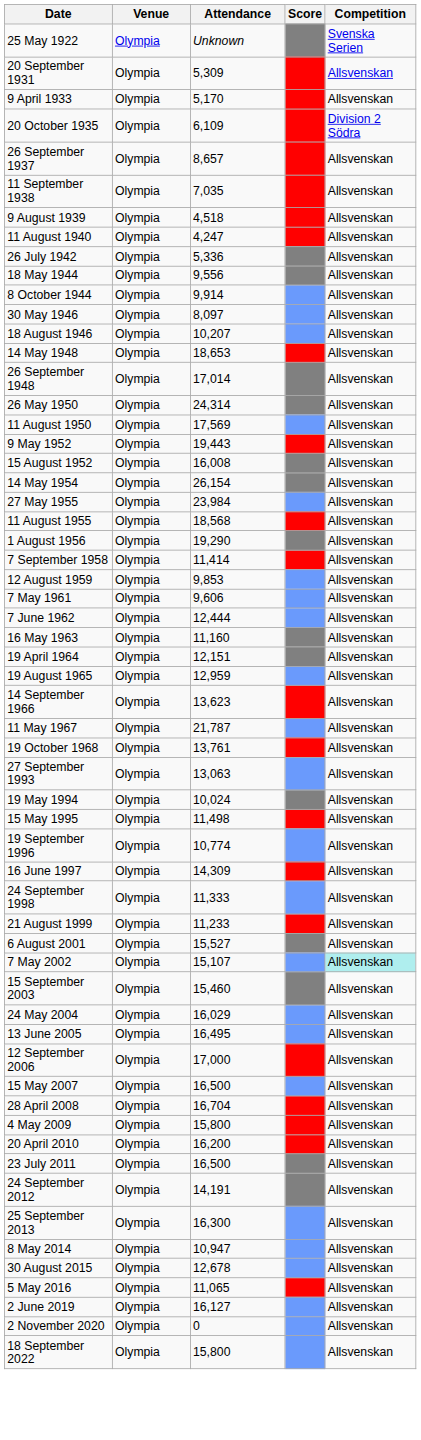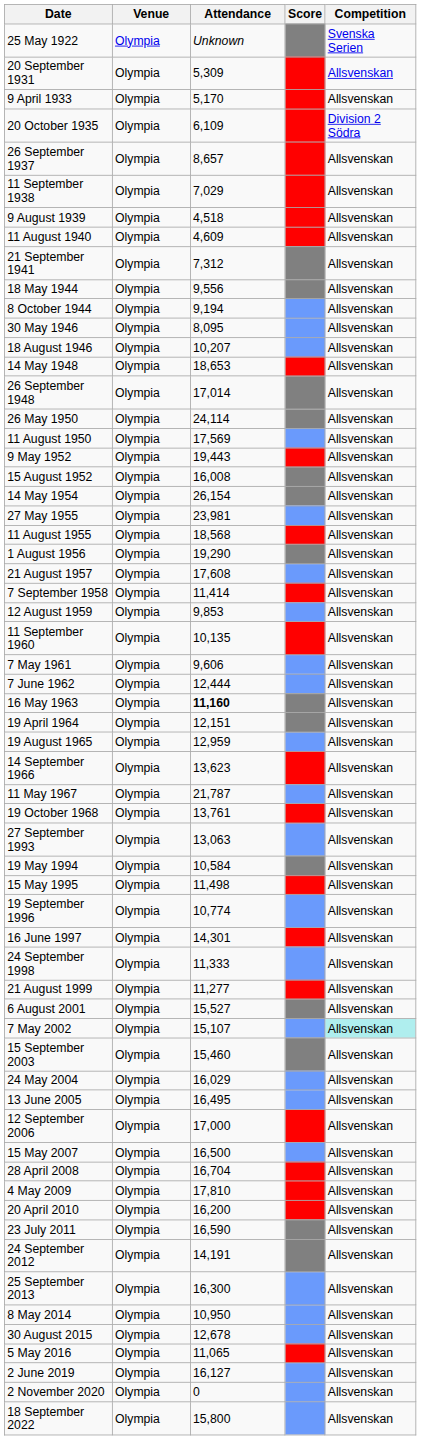11 September 1938 | Attendance: 7,035 -> 7,029
11 August 1940 | Attendance: 4,247 -> 4,609
+ row: 21 September 1941 | Olympia | 7,312 | Allsvenskan
- row: 26 July 1942 | Olympia | 5,336 | Allsvenskan
8 October 1944 | Attendance: 9,914 -> 9,194
30 May 1946 | Attendance: 8,097 -> 8,095
26 May 1950 | Attendance: 24,314 -> 24,114
27 May 1955 | Attendance: 23,984 -> 23,981
+ row: 21 August 1957 | Olympia | 17,608 | Allsvenskan
+ row: 11 September 1960 | Olympia | 10,135 | Allsvenskan
16 May 1963 | Attendance: normal -> bold
19 May 1994 | Attendance: 10,024 -> 10,584
16 June 1997 | Attendance: 14,309 -> 14,301
21 August 1999 | Attendance: 11,233 -> 11,277
4 May 2009 | Attendance: 15,800 -> 17,810
23 July 2011 | Attendance: 16,500 -> 16,590
8 May 2014 | Attendance: 10,947 -> 10,950
